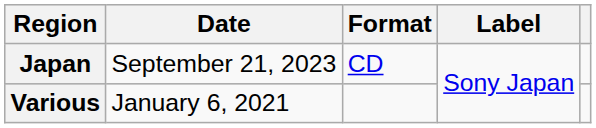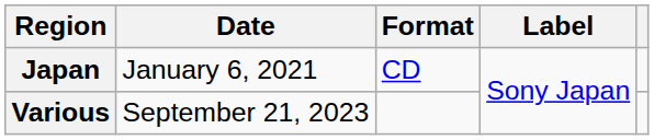Japan | Date: September 21, 2023 -> January 6, 2021
Various | Date: January 6, 2021 -> September 21, 2023
